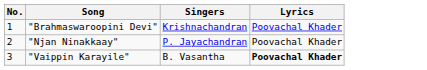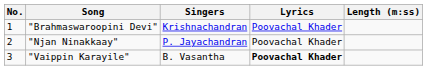+ column: Length (m:ss)
